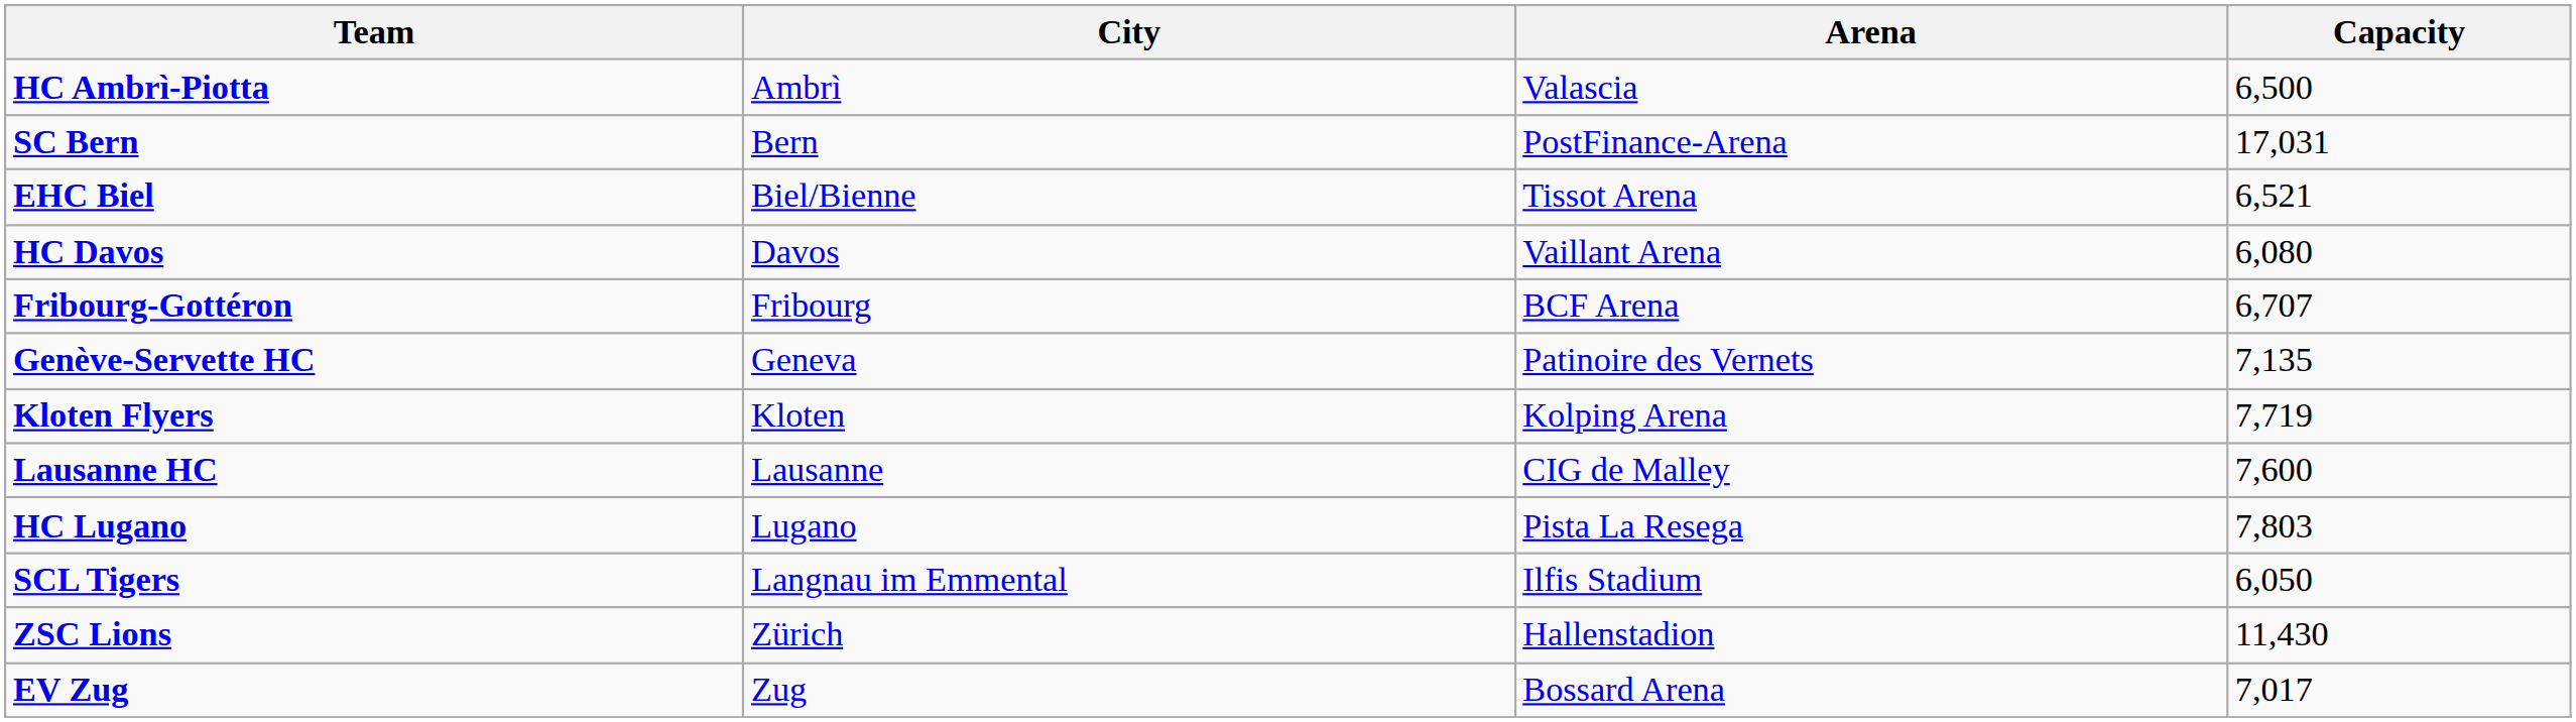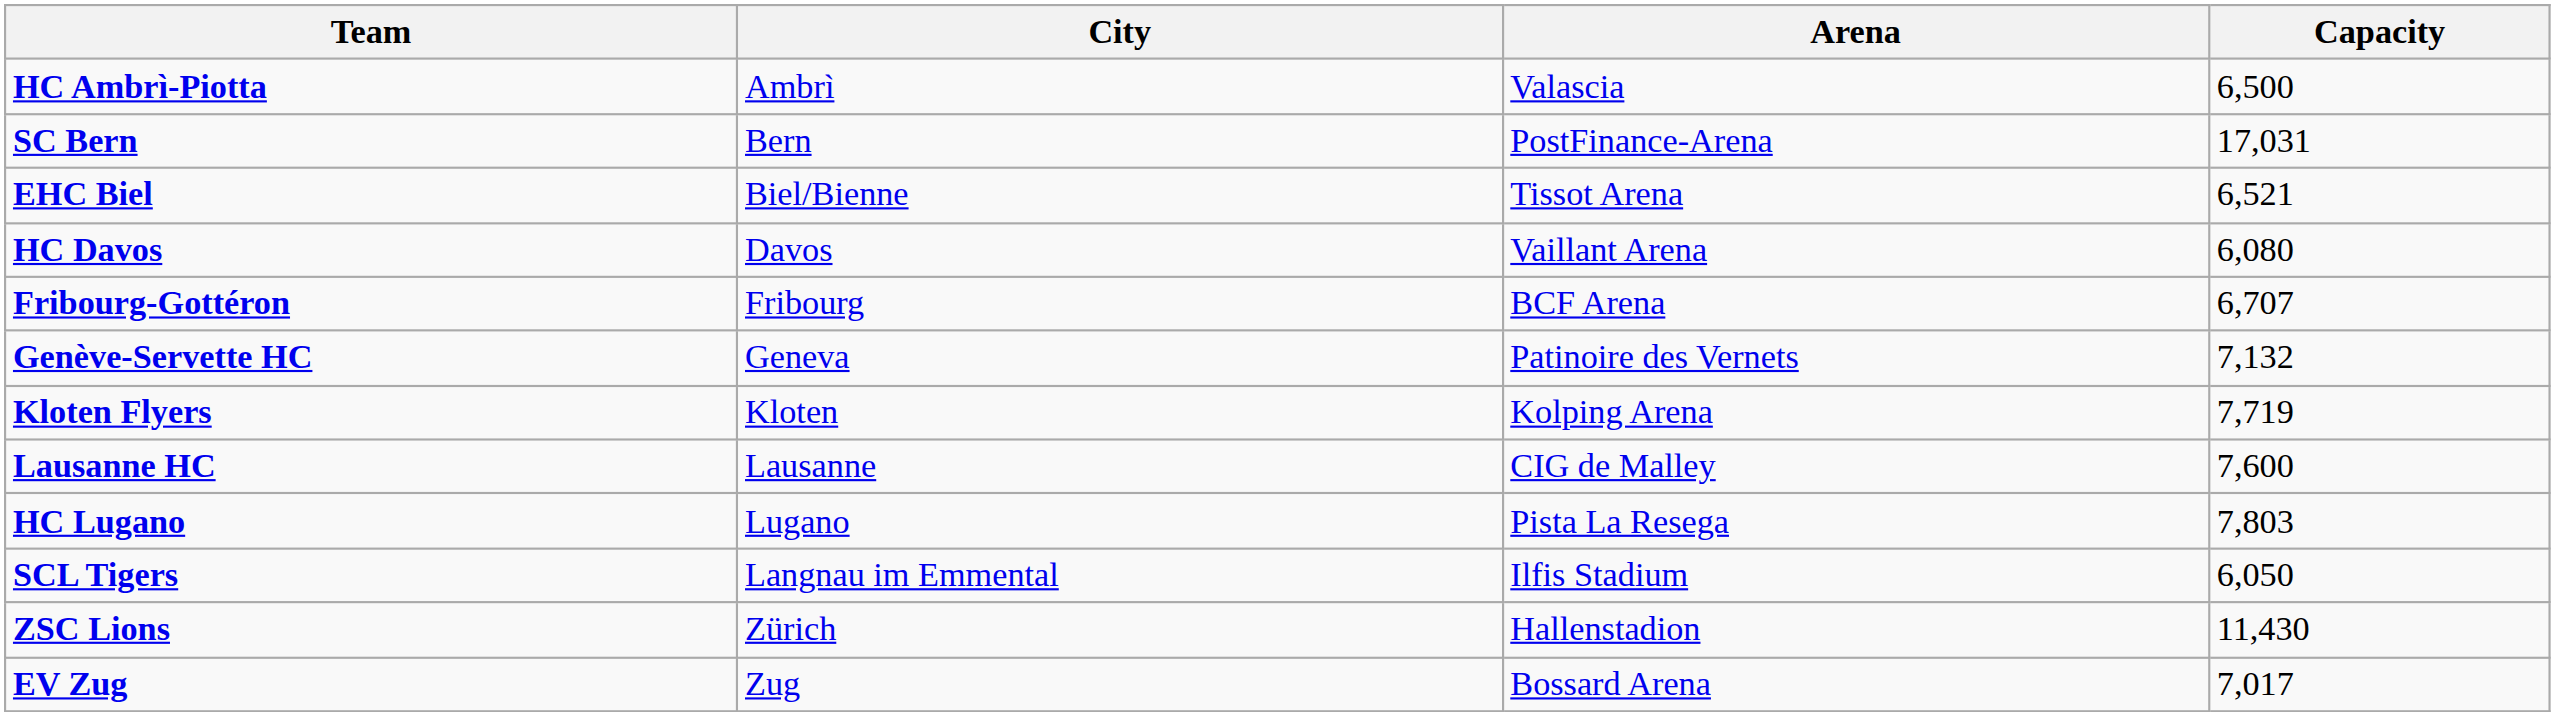Genève-Servette HC | Capacity: 7,135 -> 7,132
